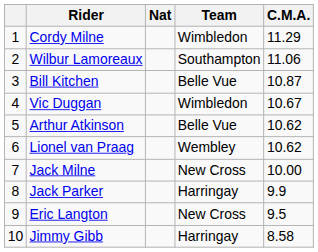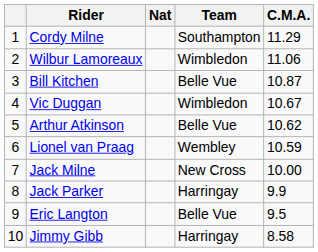Cordy Milne | Team: Wimbledon -> Southampton
Wilbur Lamoreaux | Team: Southampton -> Wimbledon
Lionel van Praag | C.M.A.: 10.62 -> 10.59
Eric Langton | Team: New Cross -> Belle Vue
